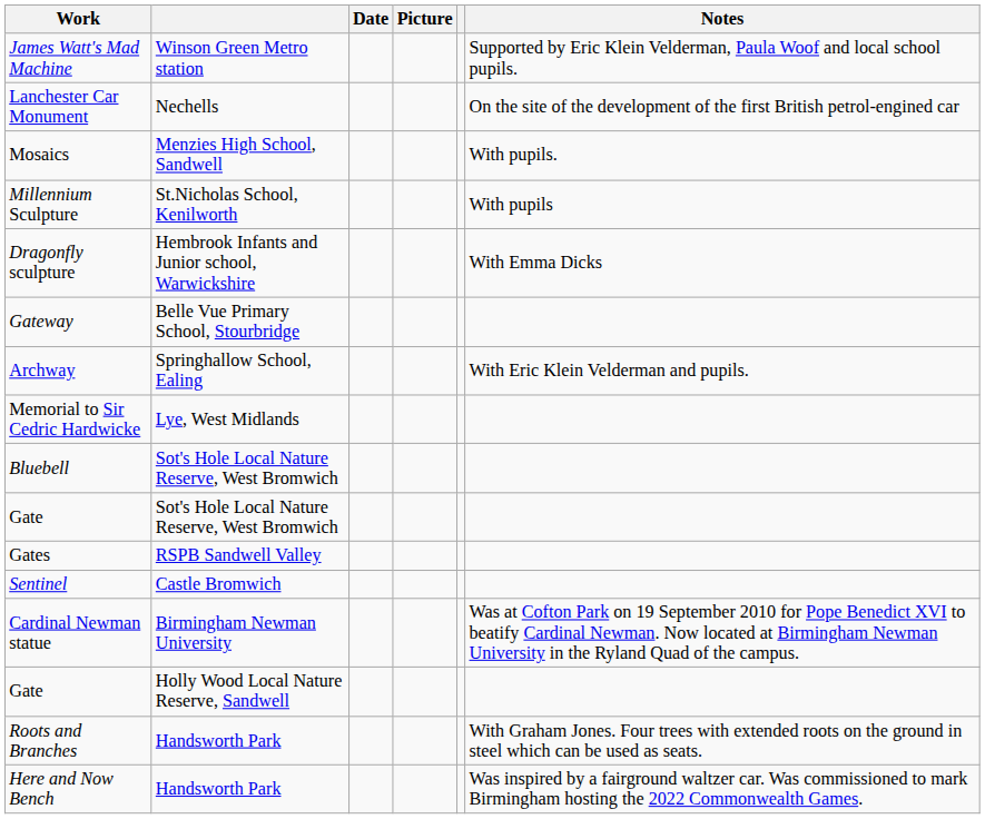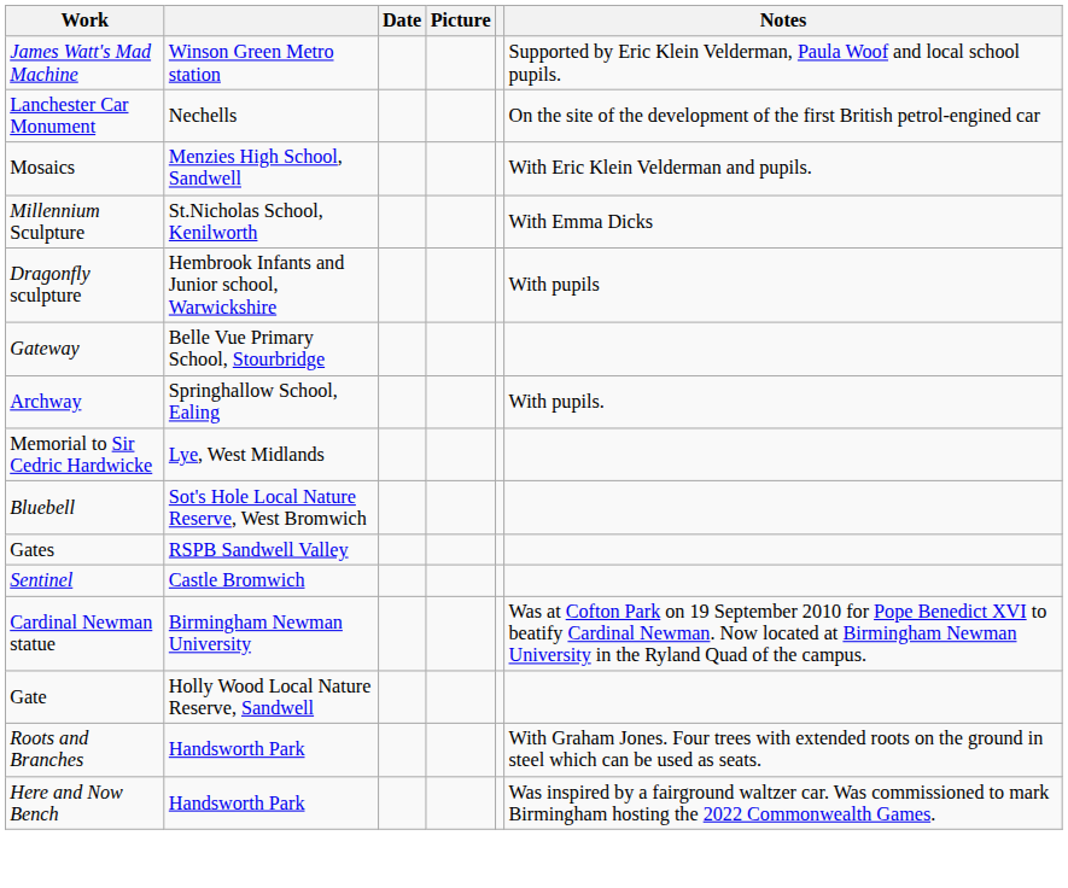Mosaics | Notes: With pupils. -> With Eric Klein Velderman and pupils.
Millennium Sculpture | Notes: With pupils -> With Emma Dicks
Dragonfly sculpture | Notes: With Emma Dicks -> With pupils
Archway | Notes: With Eric Klein Velderman and pupils. -> With pupils.
- row: Gate | Sot's Hole Local Nature Reserve, West Bromwich
